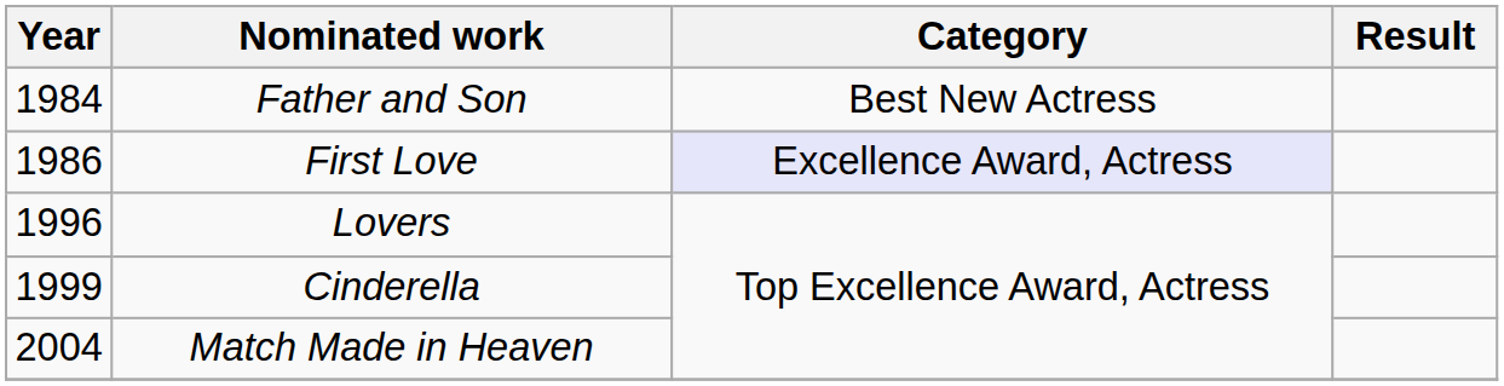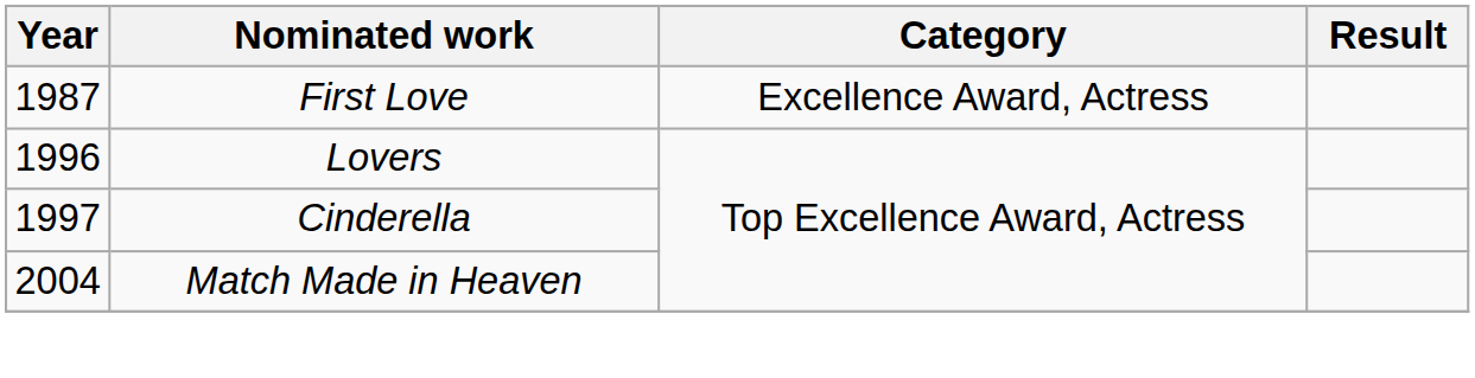- row: 1984 | Father and Son | Best New Actress
First Love | Year: 1986 -> 1987
First Love | Category: lavender background -> no background
Cinderella | Year: 1999 -> 1997
